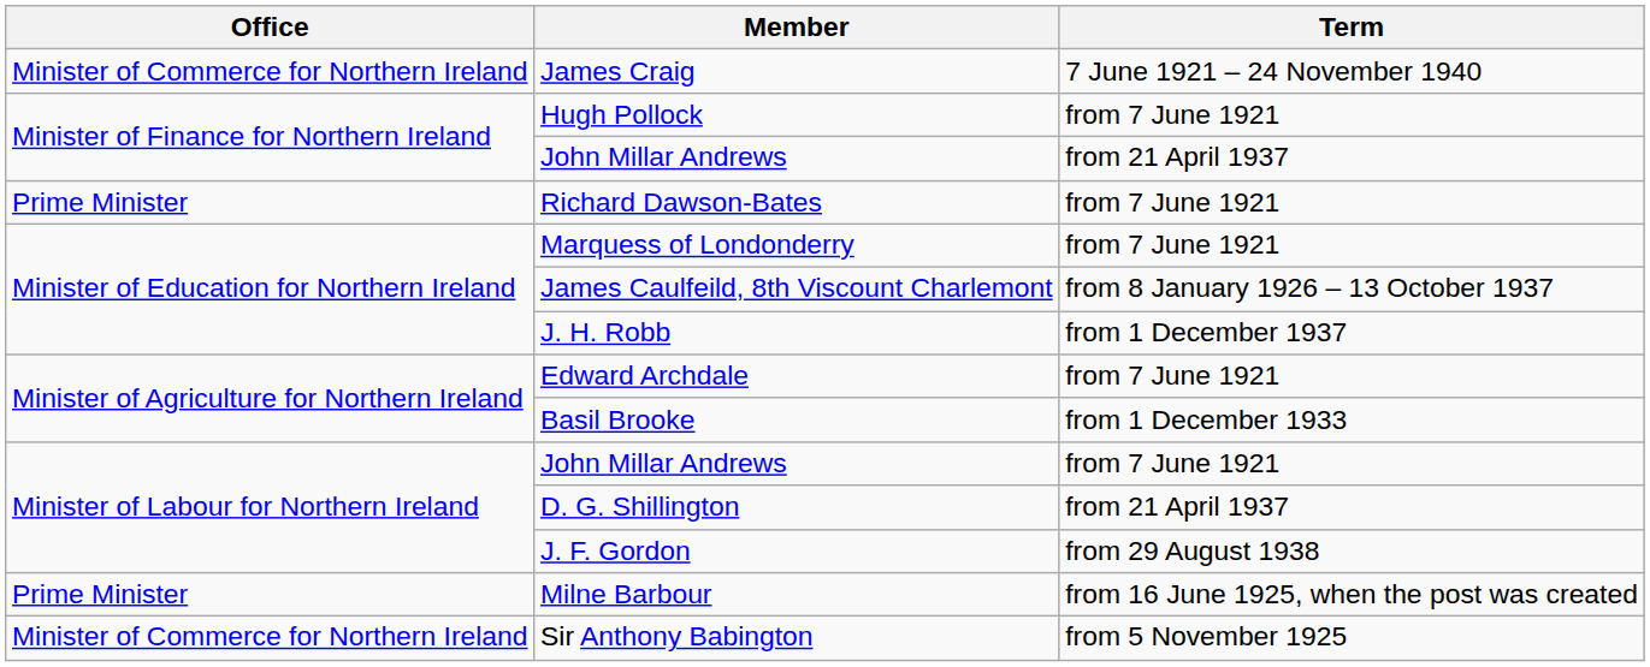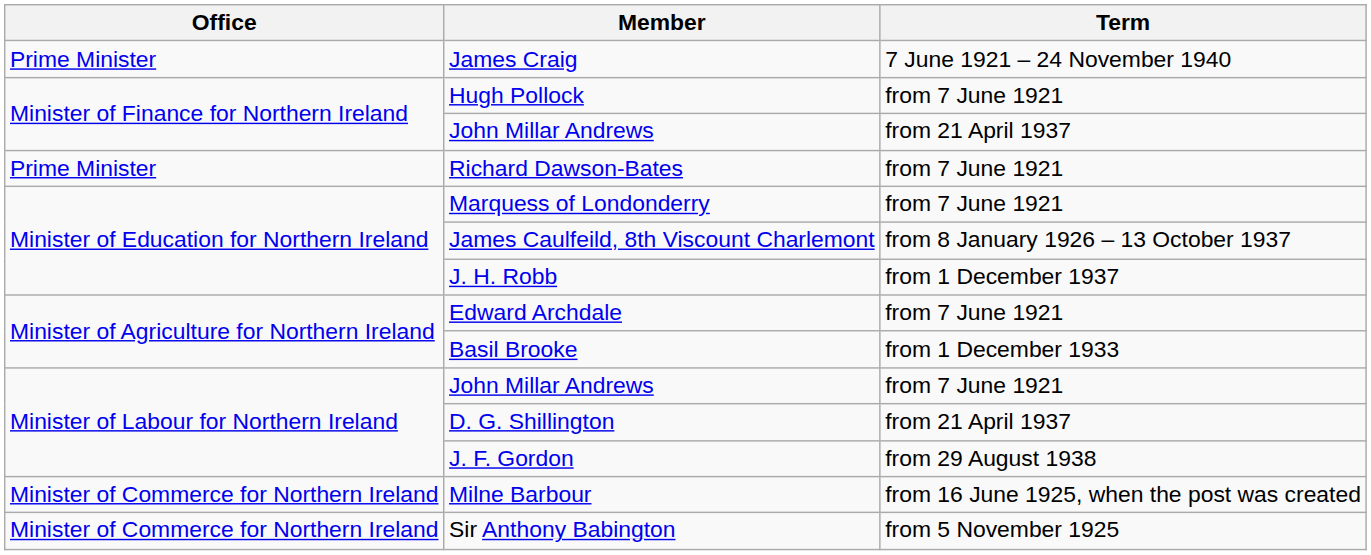James Craig | Office: Minister of Commerce for Northern Ireland -> Prime Minister
Milne Barbour | Office: Prime Minister -> Minister of Commerce for Northern Ireland
